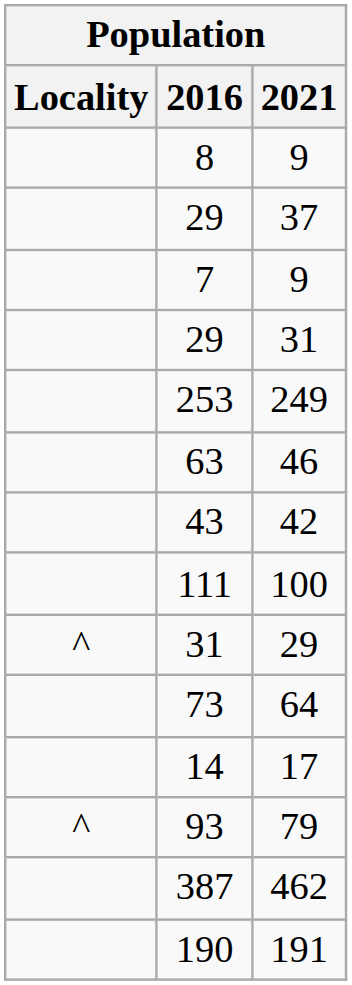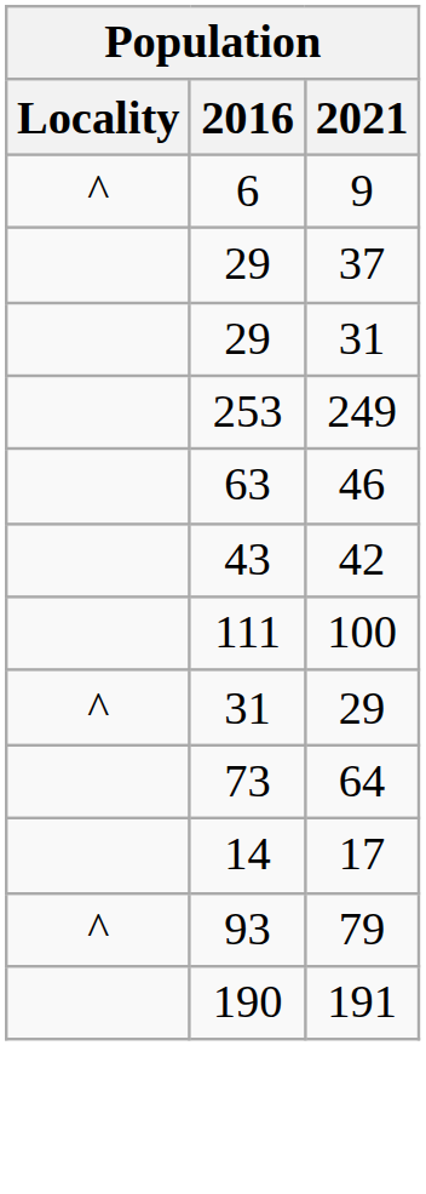- row: 8 | 9
+ row: ^ | 6 | 9
- row: 7 | 9
- row: 387 | 462
